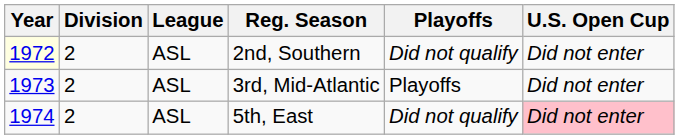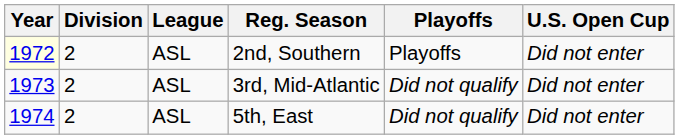2nd, Southern | Playoffs: Did not qualify -> Playoffs
3rd, Mid-Atlantic | Playoffs: Playoffs -> Did not qualify
5th, East | U.S. Open Cup: pink background -> no background
